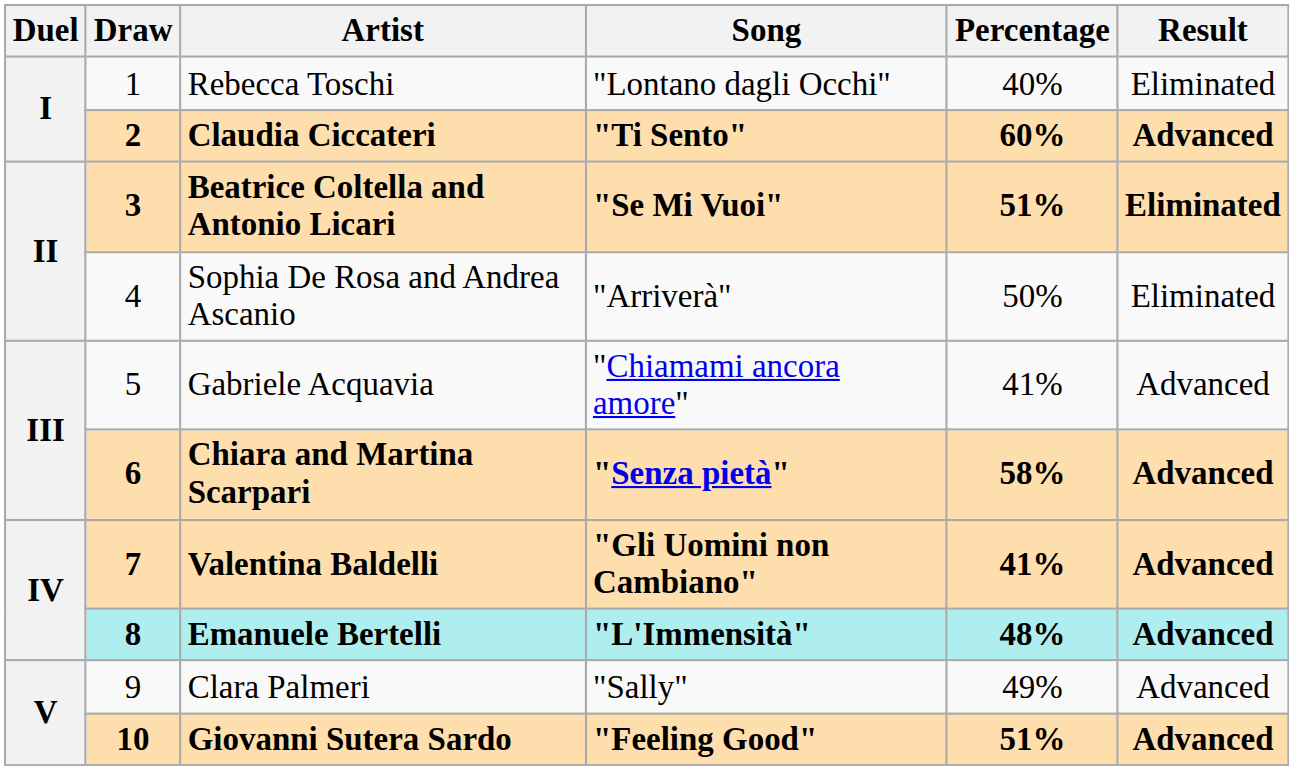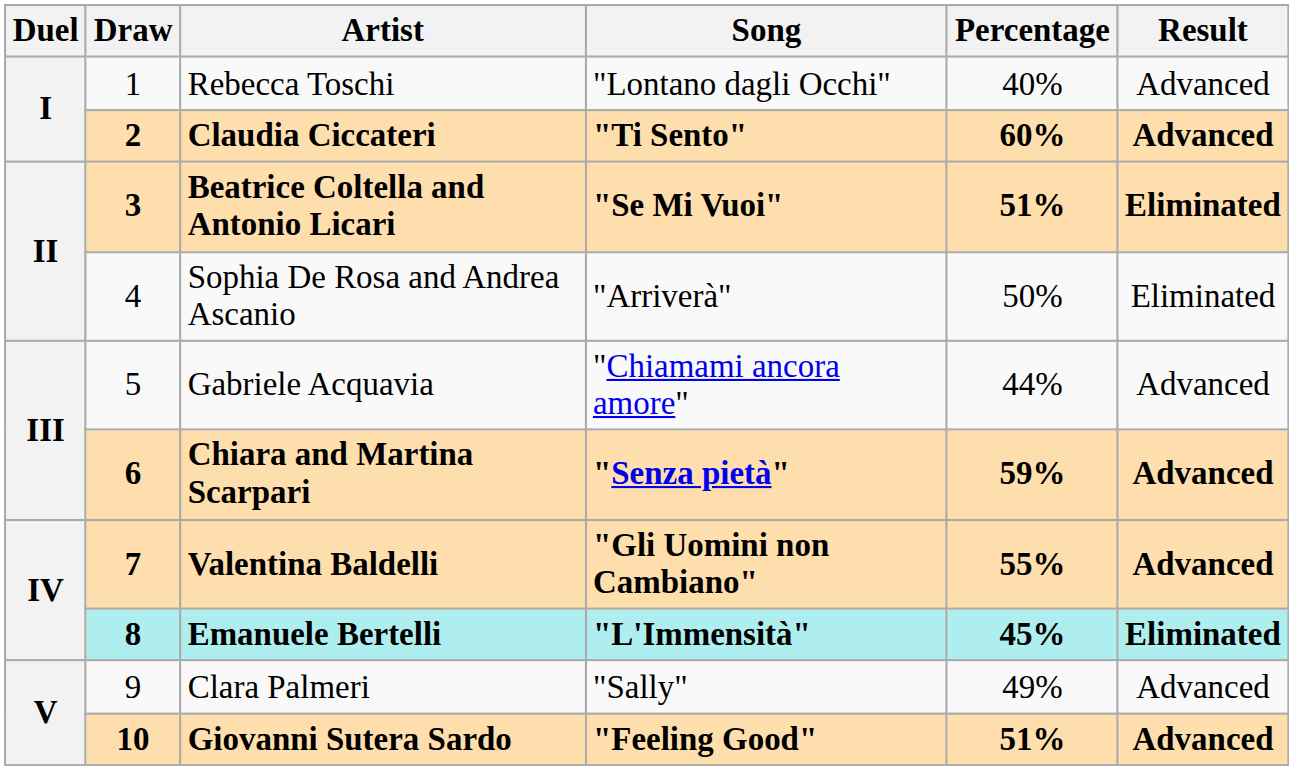Rebecca Toschi | Result: Eliminated -> Advanced
Gabriele Acquavia | Percentage: 41% -> 44%
Chiara and Martina Scarpari | Percentage: 58% -> 59%
Valentina Baldelli | Percentage: 41% -> 55%
Emanuele Bertelli | Percentage: 48% -> 45%
Emanuele Bertelli | Result: Advanced -> Eliminated
